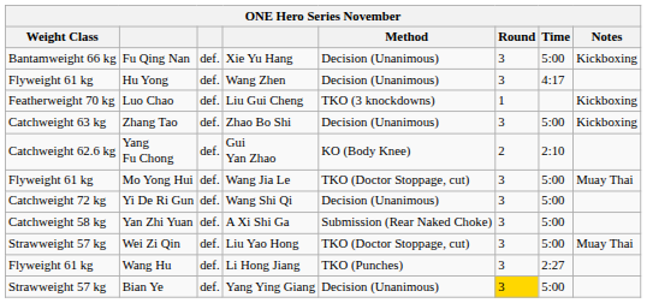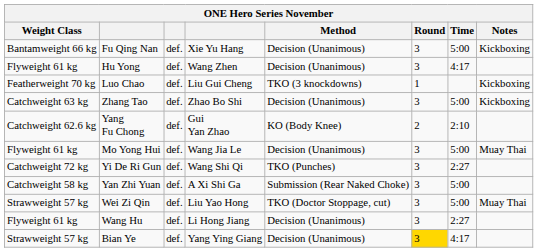Mo Yong Hui | Method: TKO (Doctor Stoppage, cut) -> Decision (Unanimous)
Yi De Ri Gun | Method: Decision (Unanimous) -> TKO (Punches)
Yi De Ri Gun | Time: 5:00 -> 2:27
Wang Hu | Method: TKO (Punches) -> Decision (Unanimous)
Bian Ye | Time: 5:00 -> 4:17
